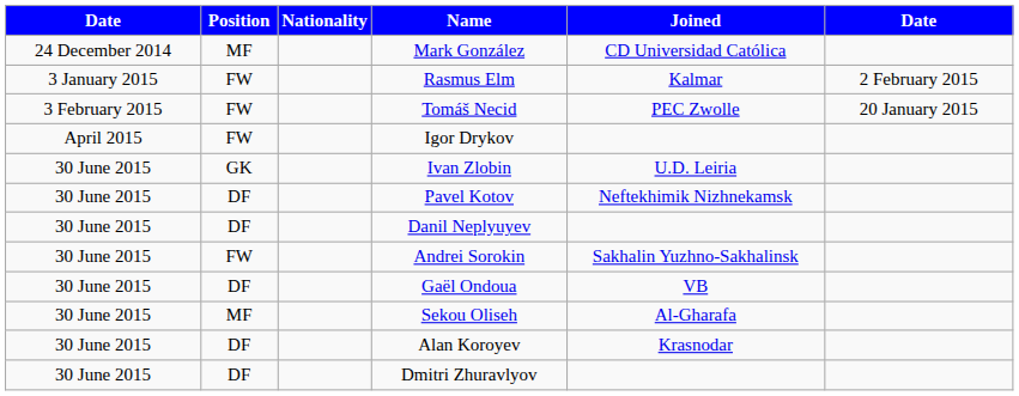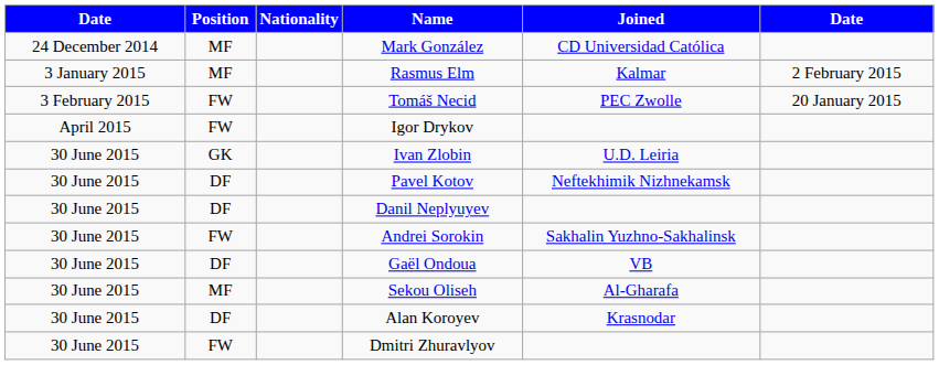Rasmus Elm | Position: FW -> MF
Dmitri Zhuravlyov | Position: DF -> FW
